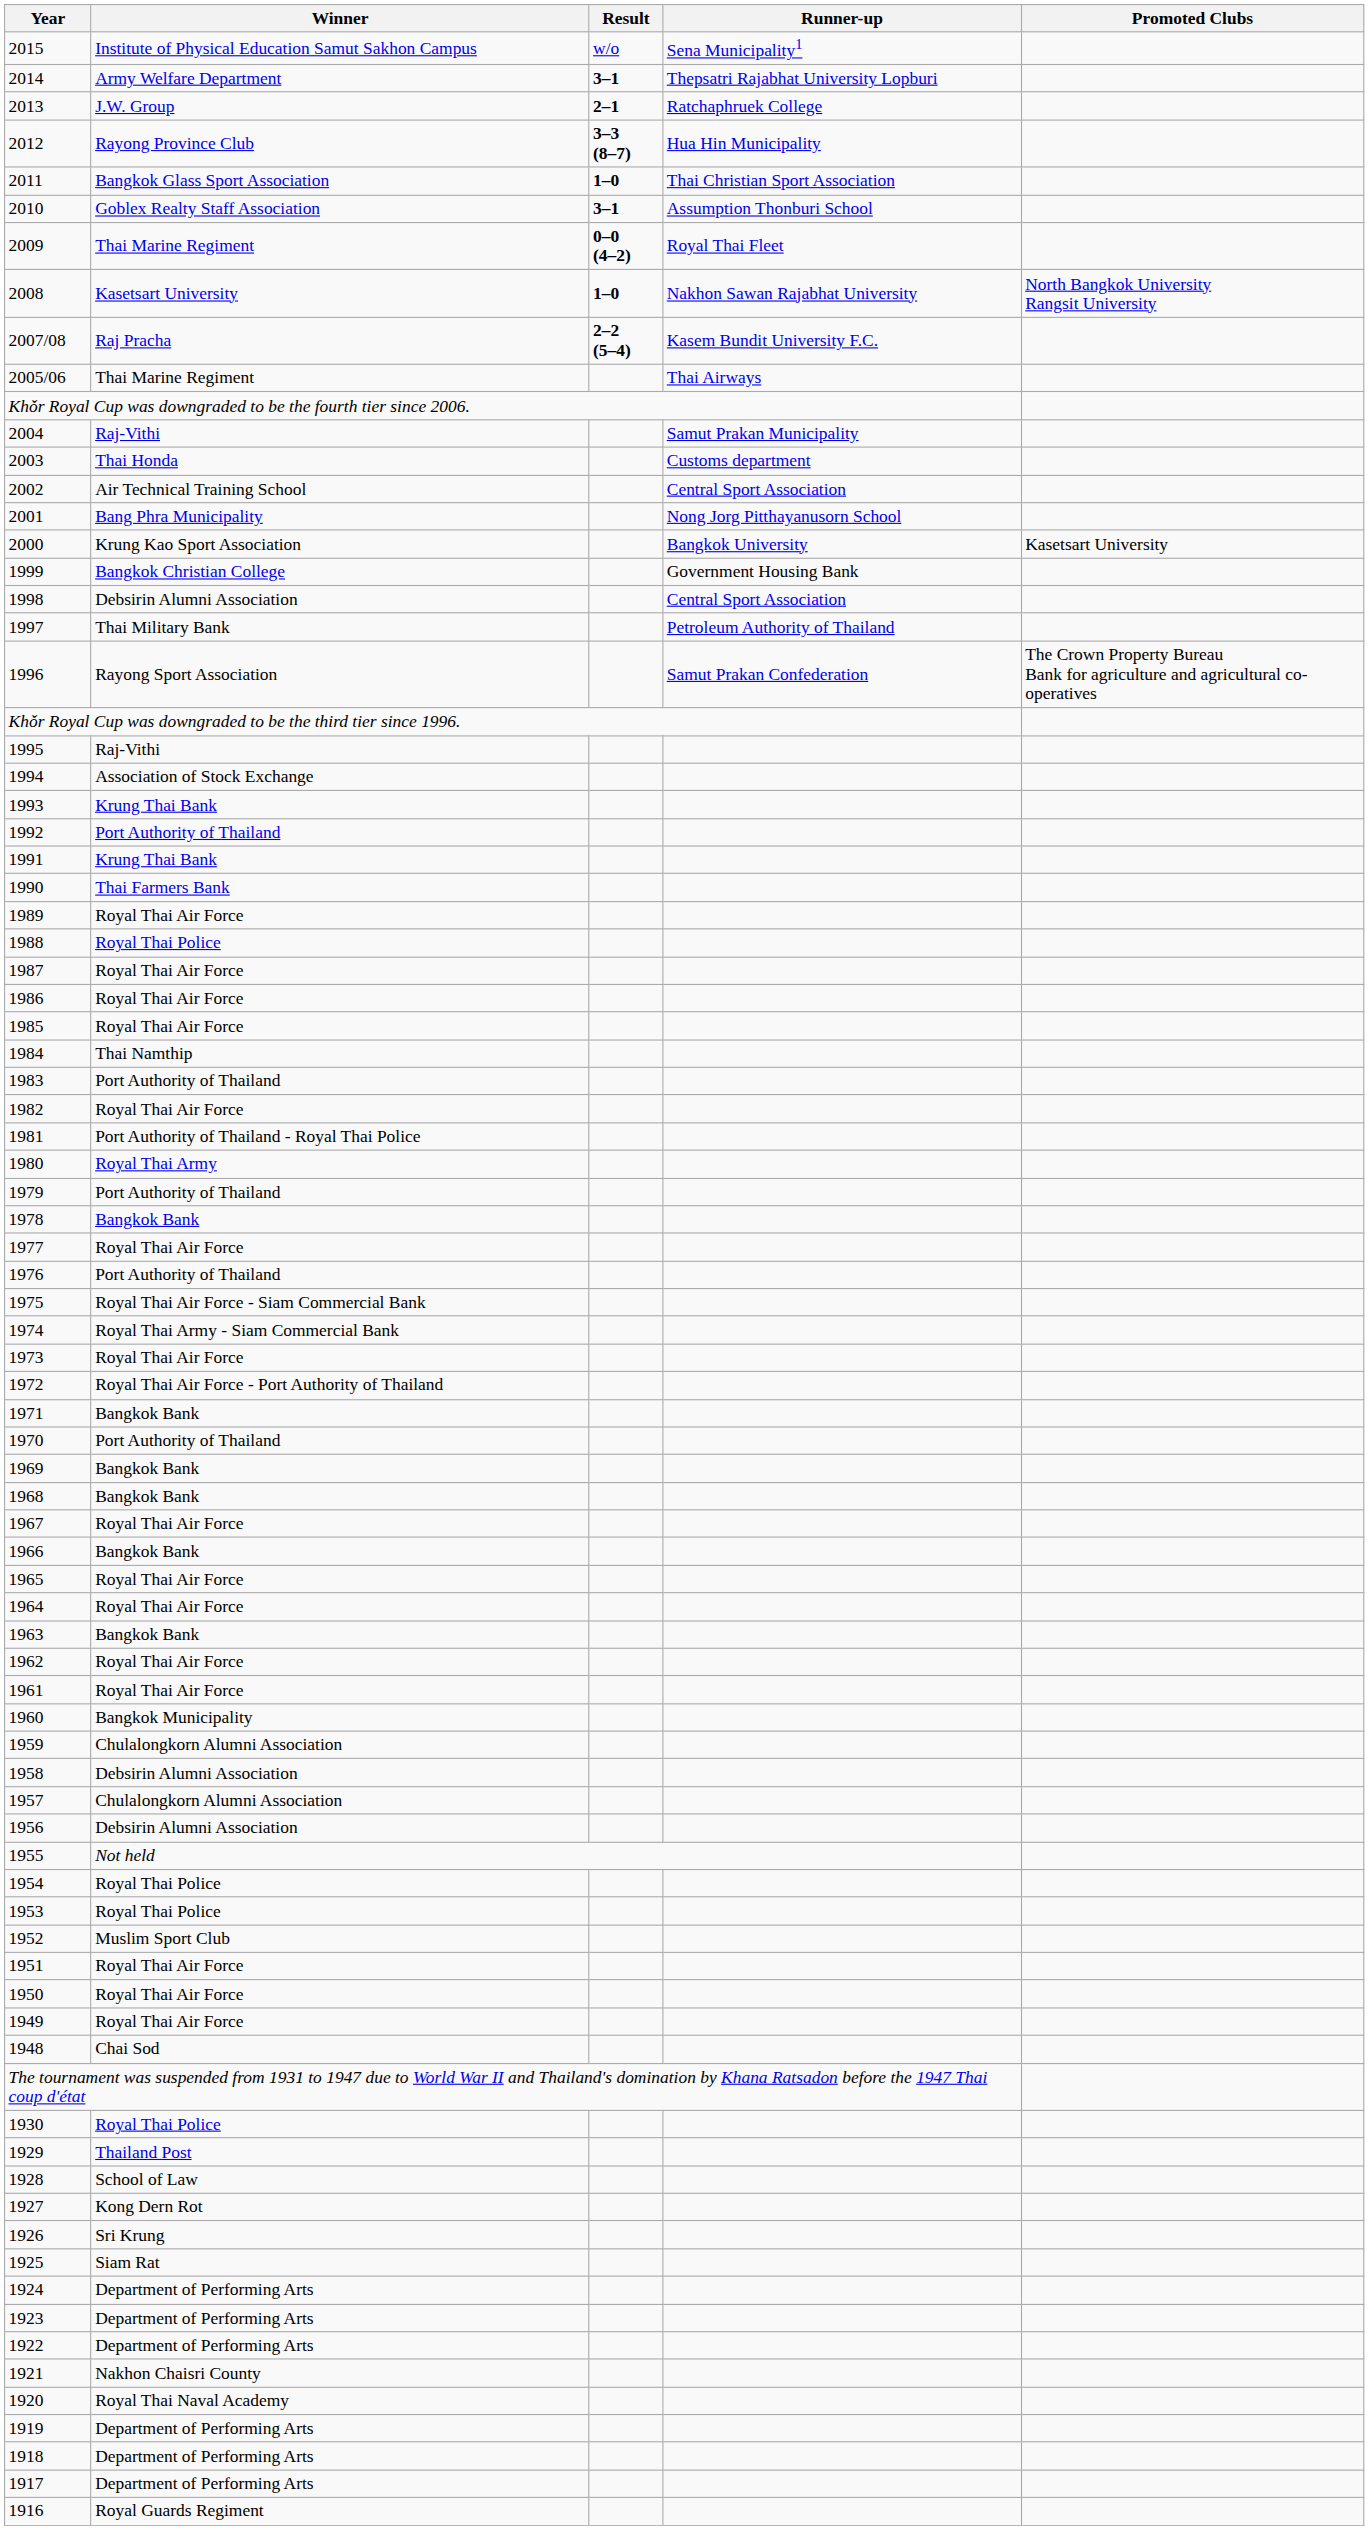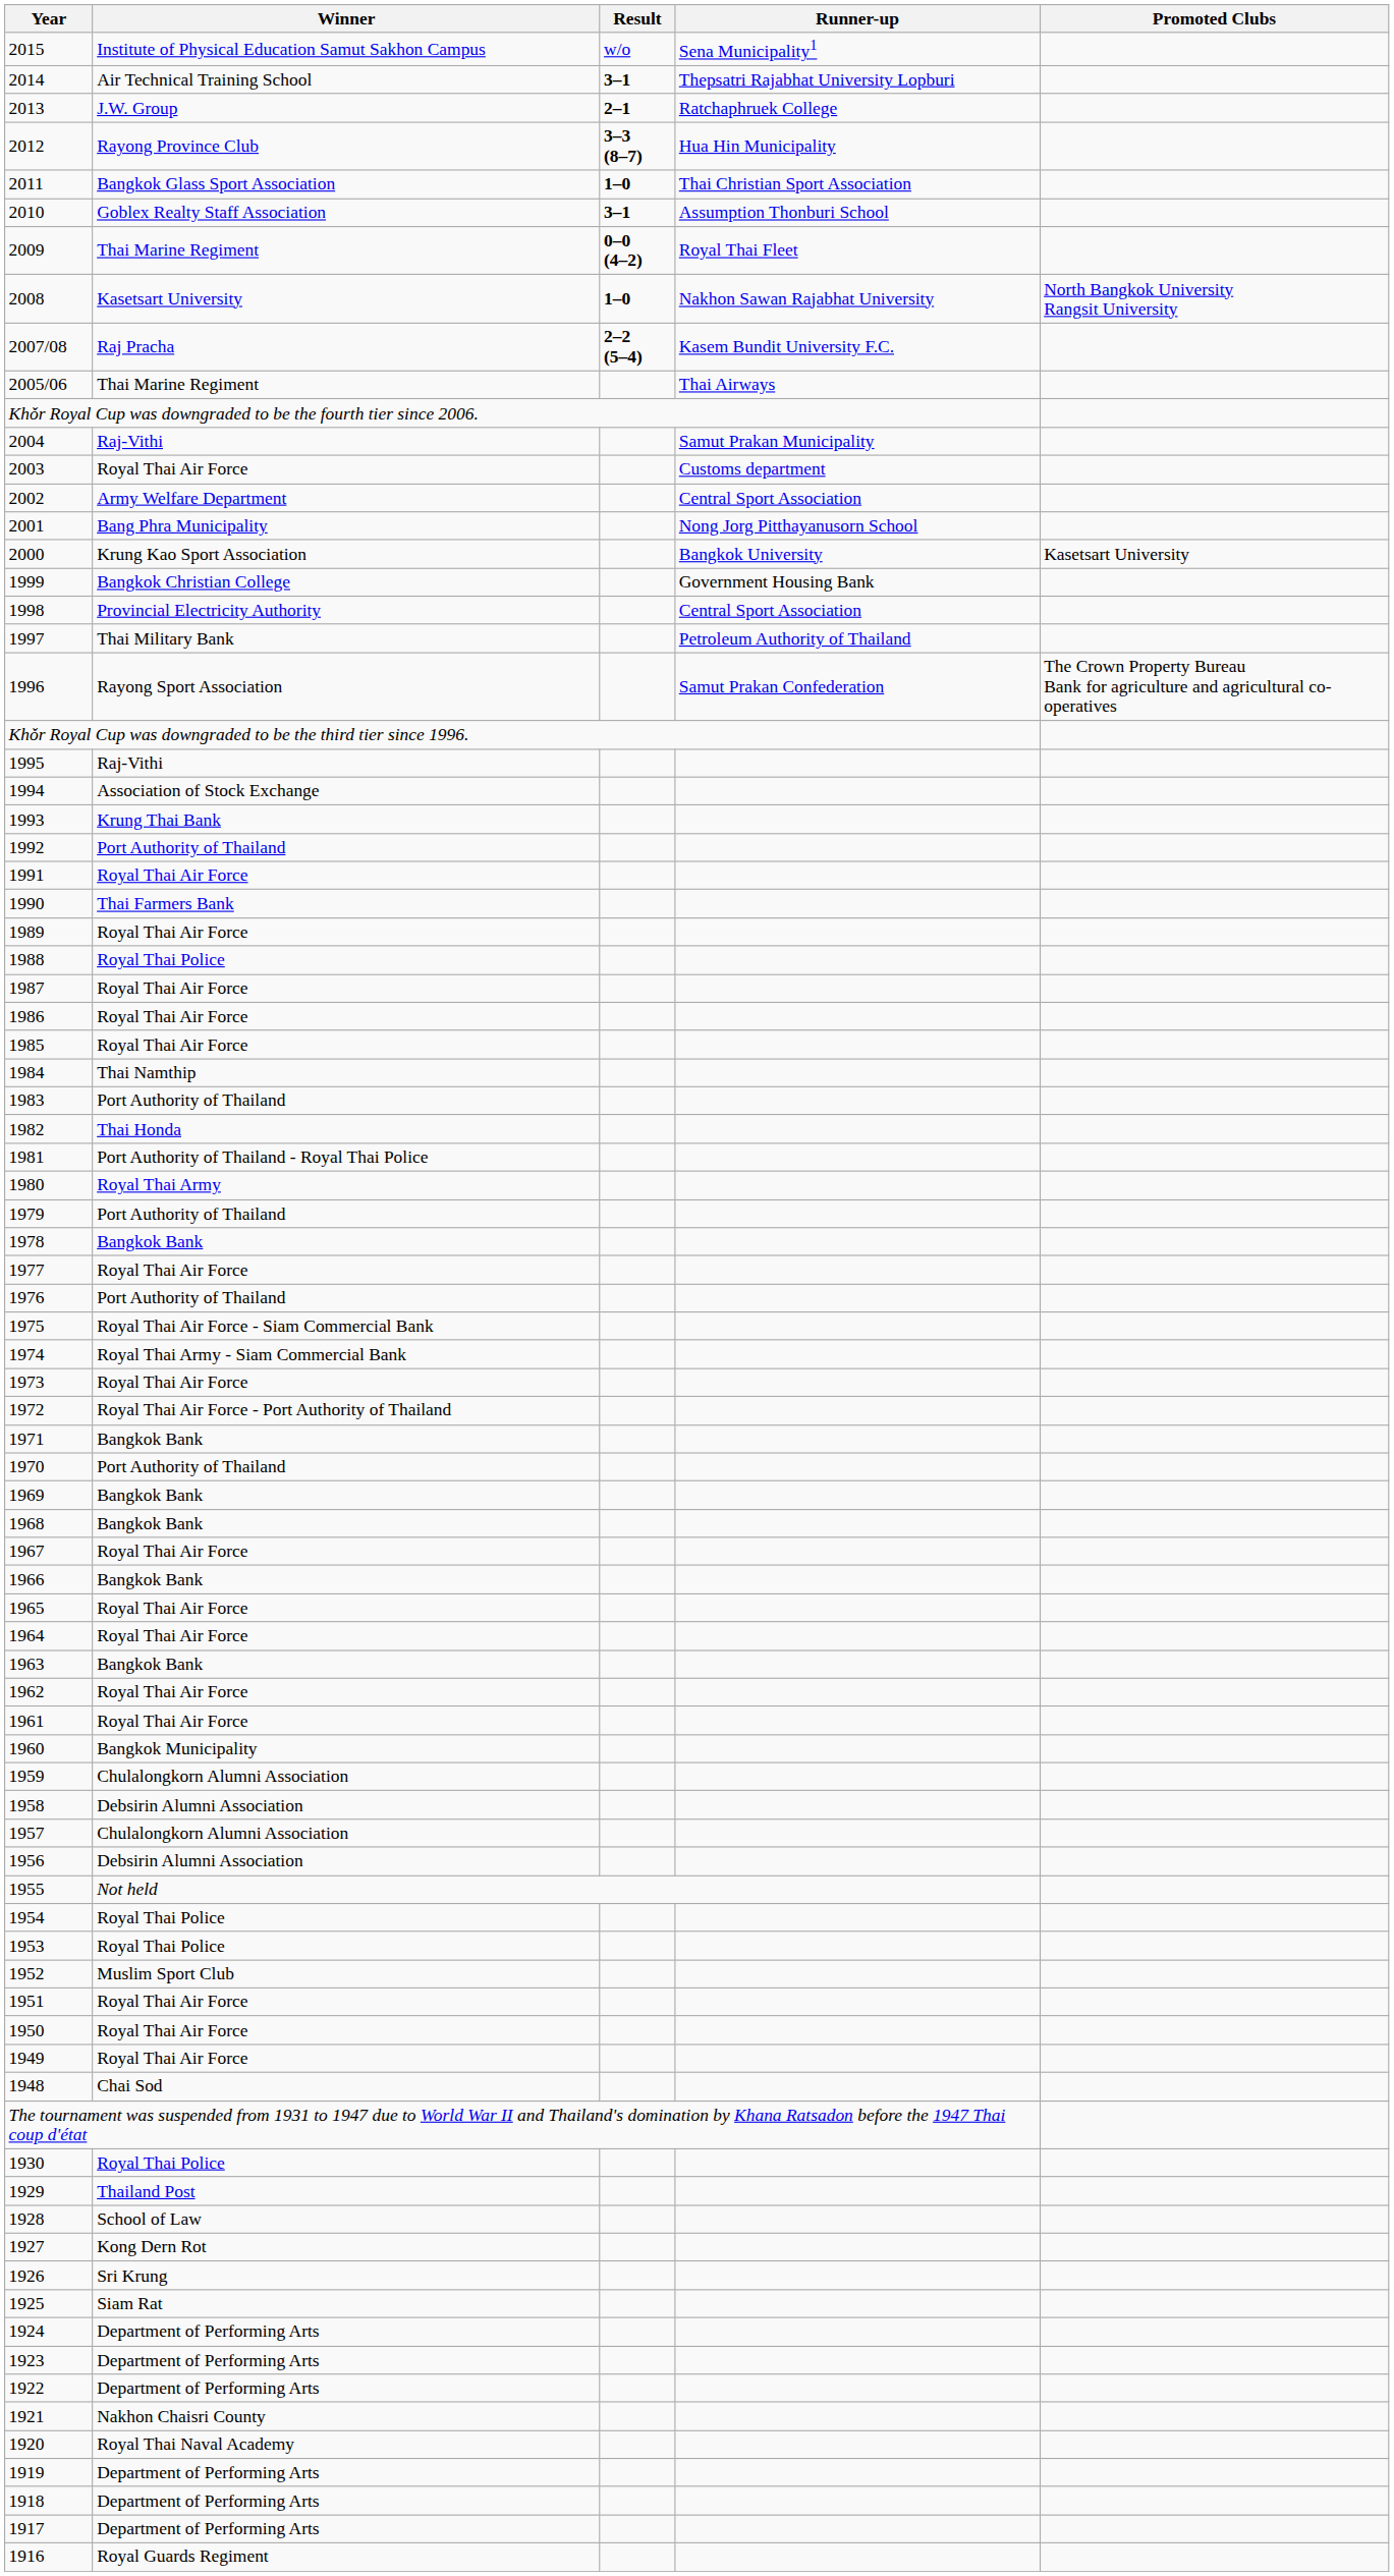2014 | Winner: Army Welfare Department -> Air Technical Training School
2003 | Winner: Thai Honda -> Royal Thai Air Force
2002 | Winner: Air Technical Training School -> Army Welfare Department
1998 | Winner: Debsirin Alumni Association -> Provincial Electricity Authority
1991 | Winner: Krung Thai Bank -> Royal Thai Air Force
1982 | Winner: Royal Thai Air Force -> Thai Honda
